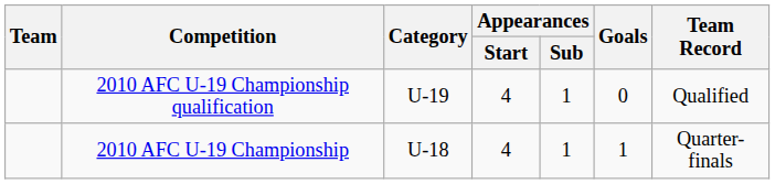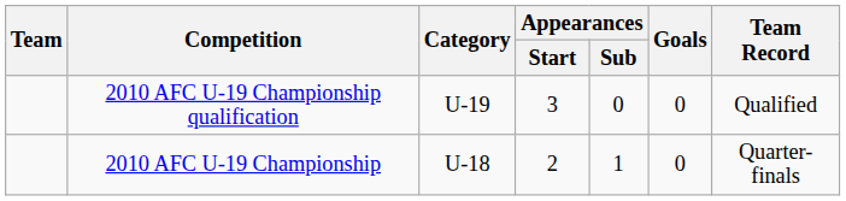2010 AFC U-19 Championship qualification | Appearances / Start: 4 -> 3
2010 AFC U-19 Championship qualification | Appearances / Sub: 1 -> 0
2010 AFC U-19 Championship | Appearances / Start: 4 -> 2
2010 AFC U-19 Championship | Goals: 1 -> 0
